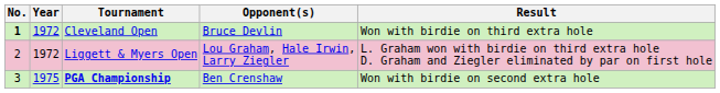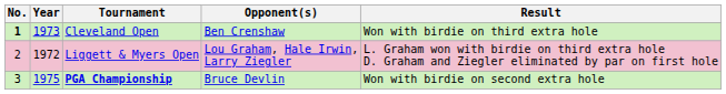Cleveland Open | Year: 1972 -> 1973
Cleveland Open | Opponent(s): Bruce Devlin -> Ben Crenshaw
PGA Championship | Opponent(s): Ben Crenshaw -> Bruce Devlin
